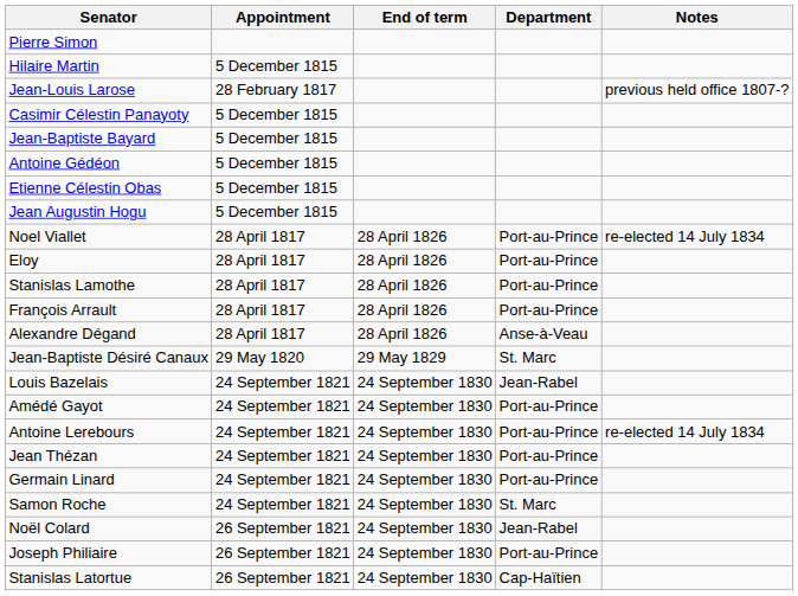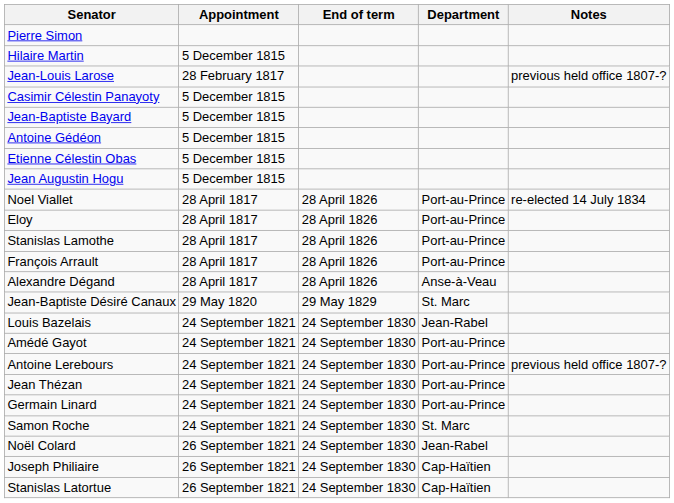Antoine Lerebours | Notes: re-elected 14 July 1834 -> previous held office 1807-?
Joseph Philiaire | Department: Port-au-Prince -> Cap-Haïtien
